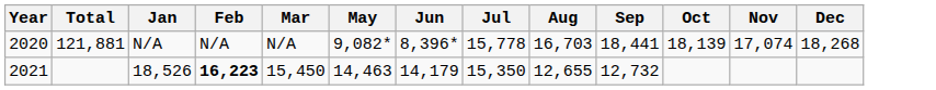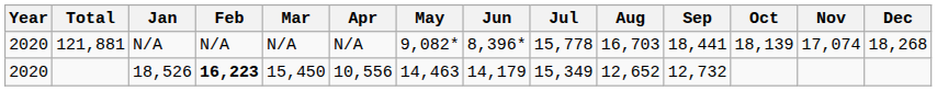+ column: Apr | N/A | 10,556
18,526 | Year: 2021 -> 2020
18,526 | Jul: 15,350 -> 15,349
18,526 | Aug: 12,655 -> 12,652
